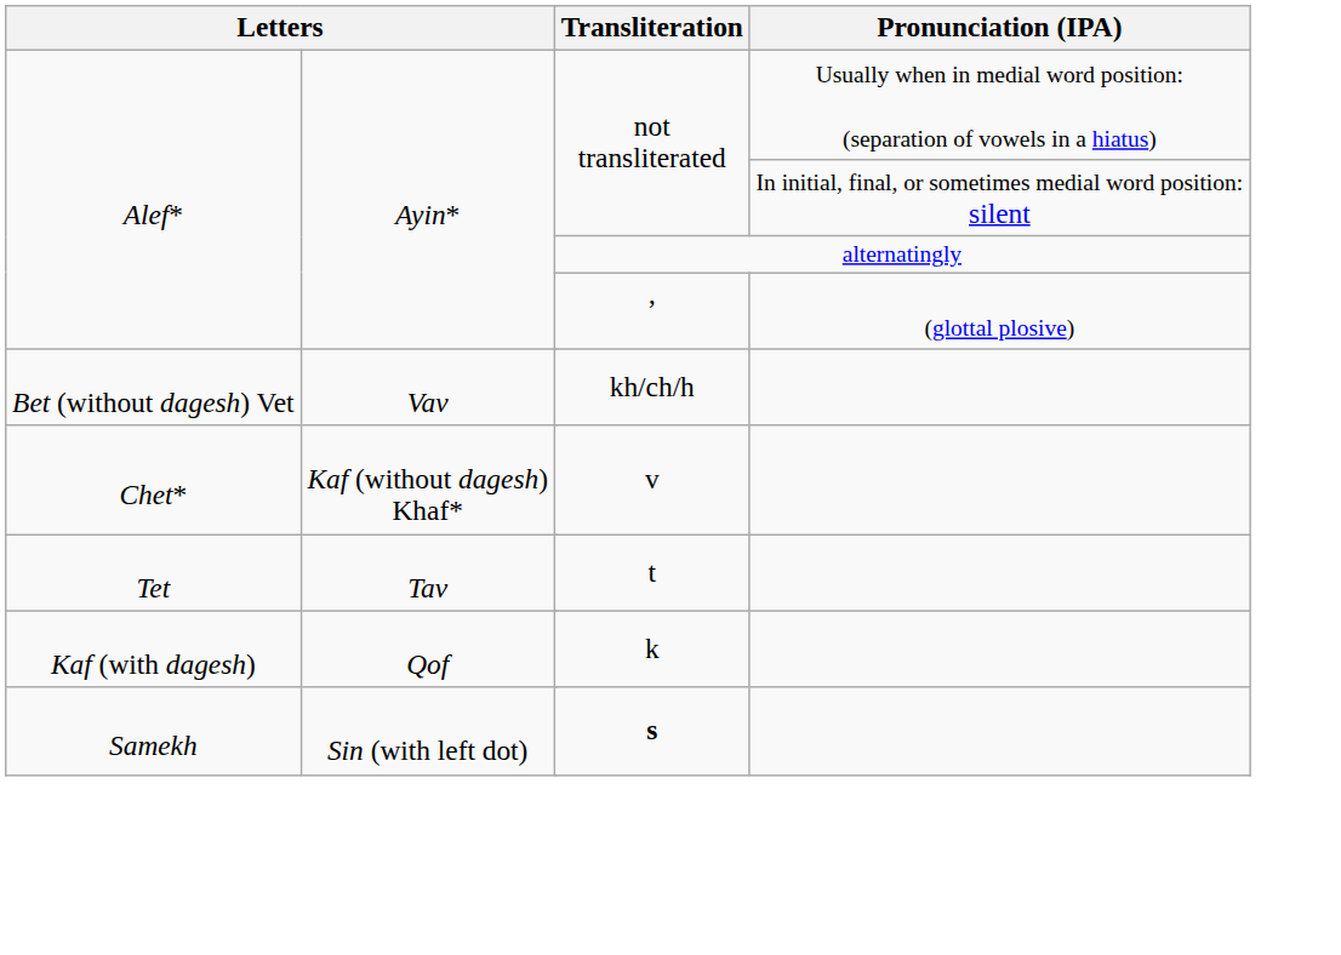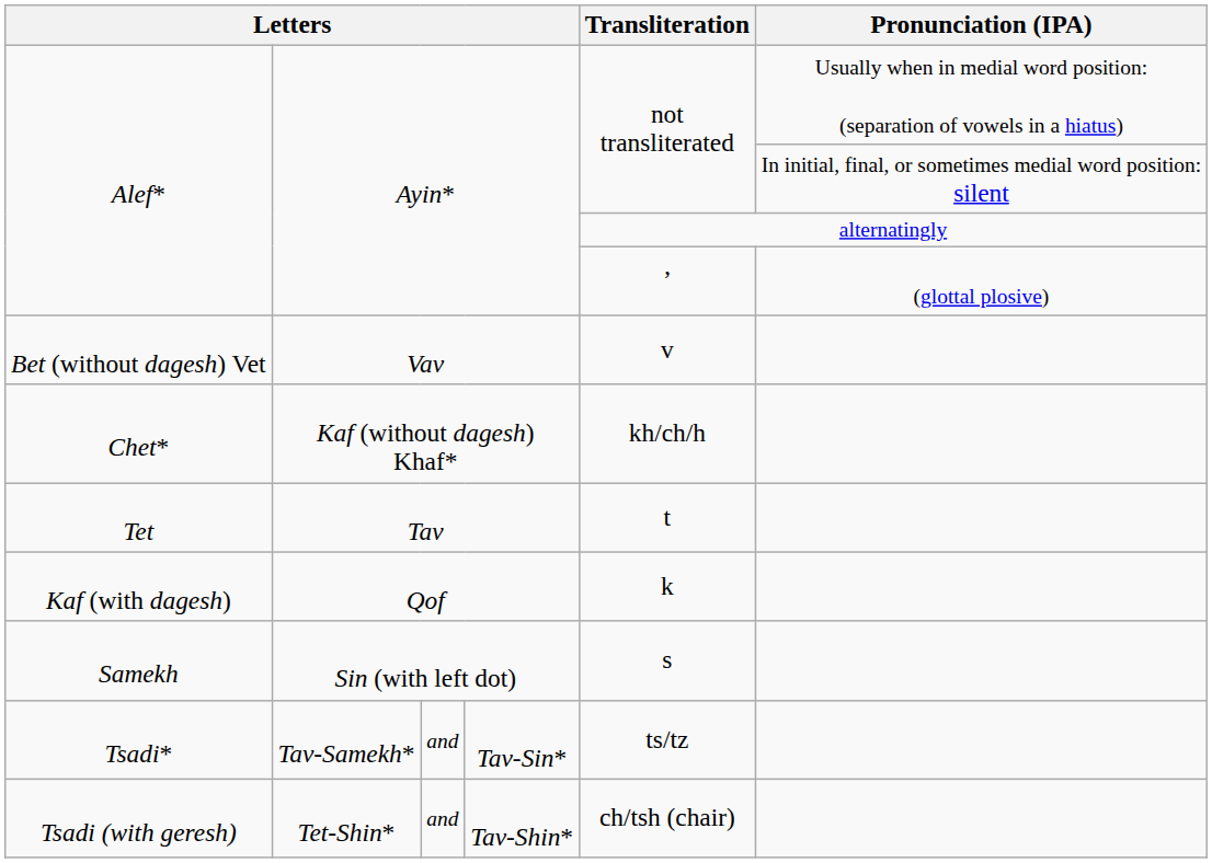Bet (without dagesh) Vet | Transliteration: kh/ch/h -> v
Chet* | Transliteration: v -> kh/ch/h
Samekh | Transliteration: bold -> normal
+ row: Tsadi* | Tav-Samekh* | and | Tav-Sin* | ts/tz
+ row: Tsadi (with geresh) | Tet-Shin* | and | Tav-Shin* | ch/tsh (chair)
